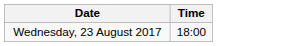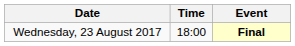+ column: Event | Final
